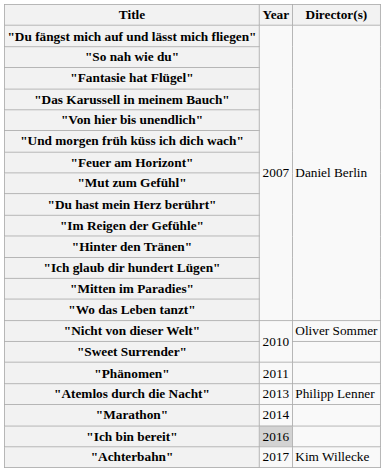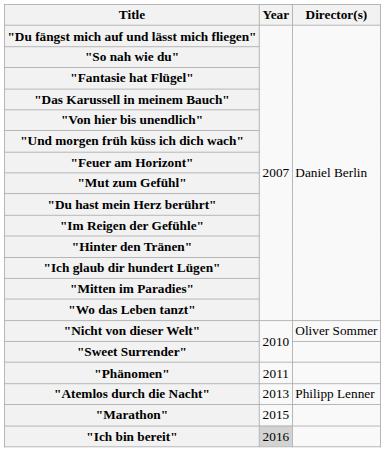"Marathon" | Year: 2014 -> 2015
- row: "Achterbahn" | 2017 | Kim Willecke
